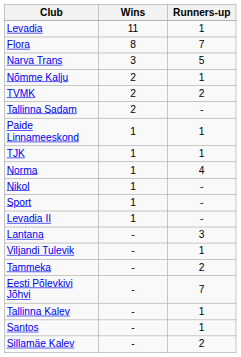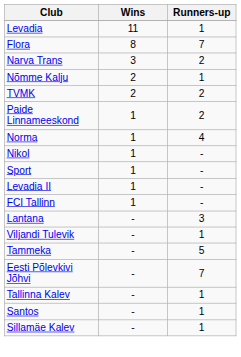Narva Trans | Runners-up: 5 -> 2
- row: Tallinna Sadam | 2 | -
Paide Linnameeskond | Runners-up: 1 -> 2
- row: TJK | 1 | 1
+ row: FCI Tallinn | 1 | -
Tammeka | Runners-up: 2 -> 5
Sillamäe Kalev | Runners-up: 2 -> 1
